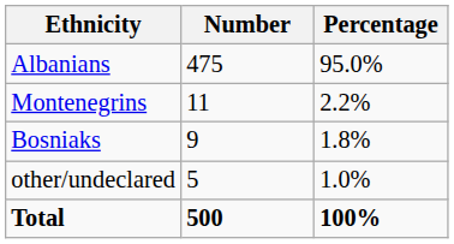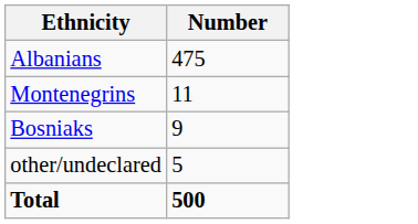- column: Percentage | 95.0% | 2.2% | 1.8% | 1.0% | 100%
